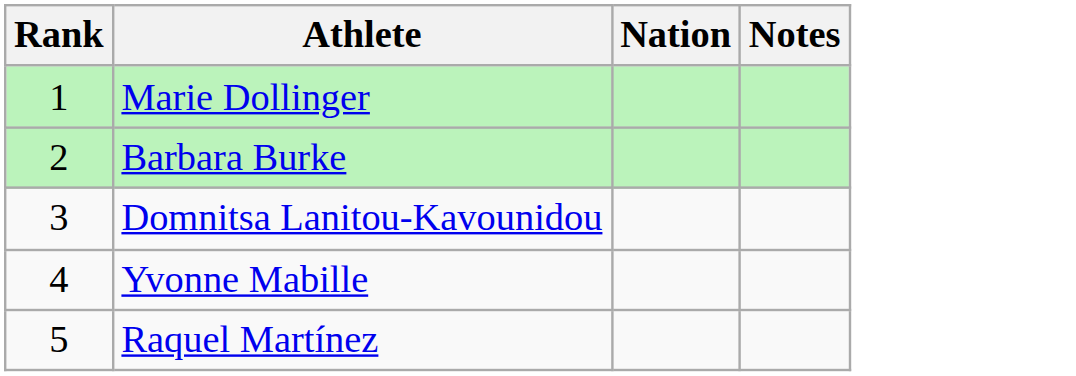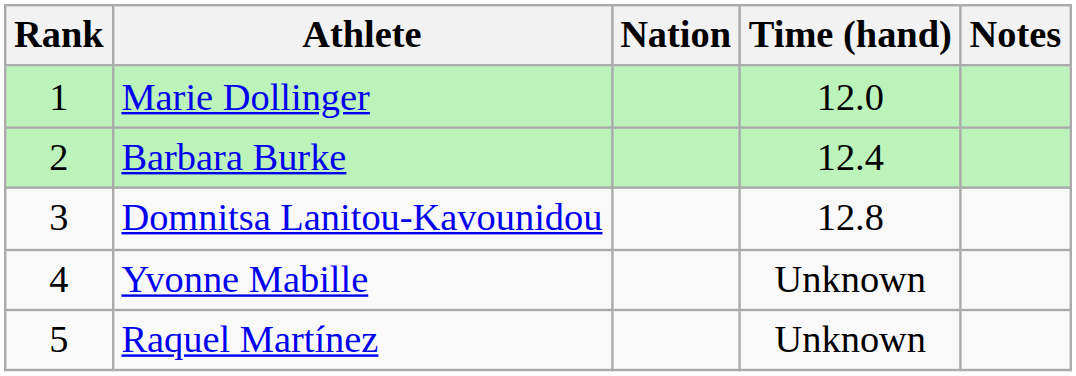+ column: Time (hand) | 12.0 | 12.4 | 12.8 | Unknown | Unknown
